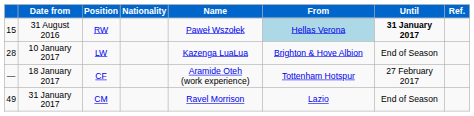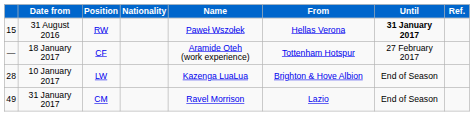31 August 2016 | From: lightblue background -> no background
rows swapped: 10 January 2017 <-> 18 January 2017
